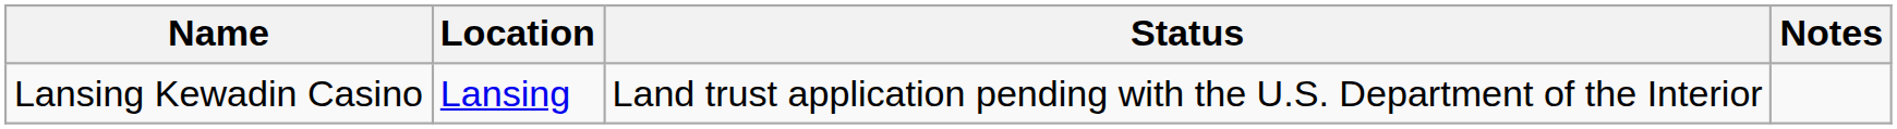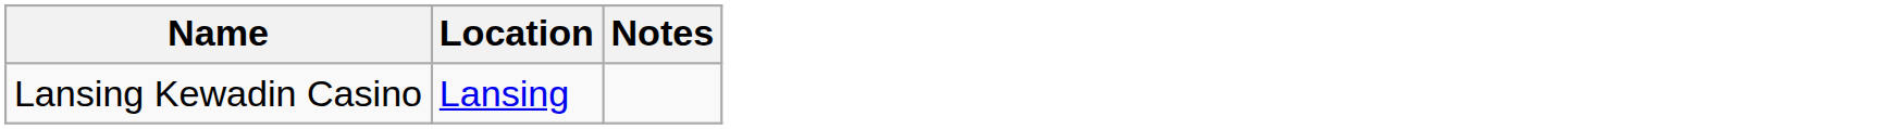- column: Status | Land trust application pending with the U.S. Department of the Interior
